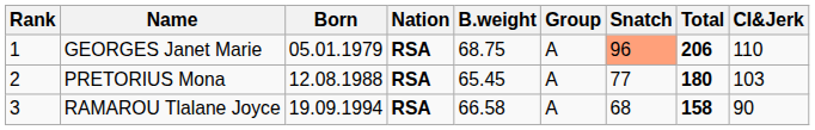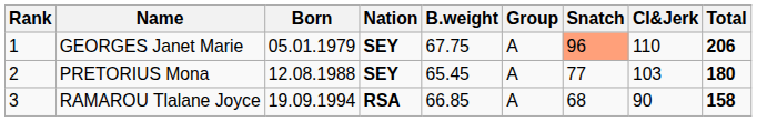columns swapped: CI&Jerk <-> Total
GEORGES Janet Marie | Nation: RSA -> SEY
GEORGES Janet Marie | B.weight: 68.75 -> 67.75
PRETORIUS Mona | Nation: RSA -> SEY
RAMAROU Tlalane Joyce | B.weight: 66.58 -> 66.85
